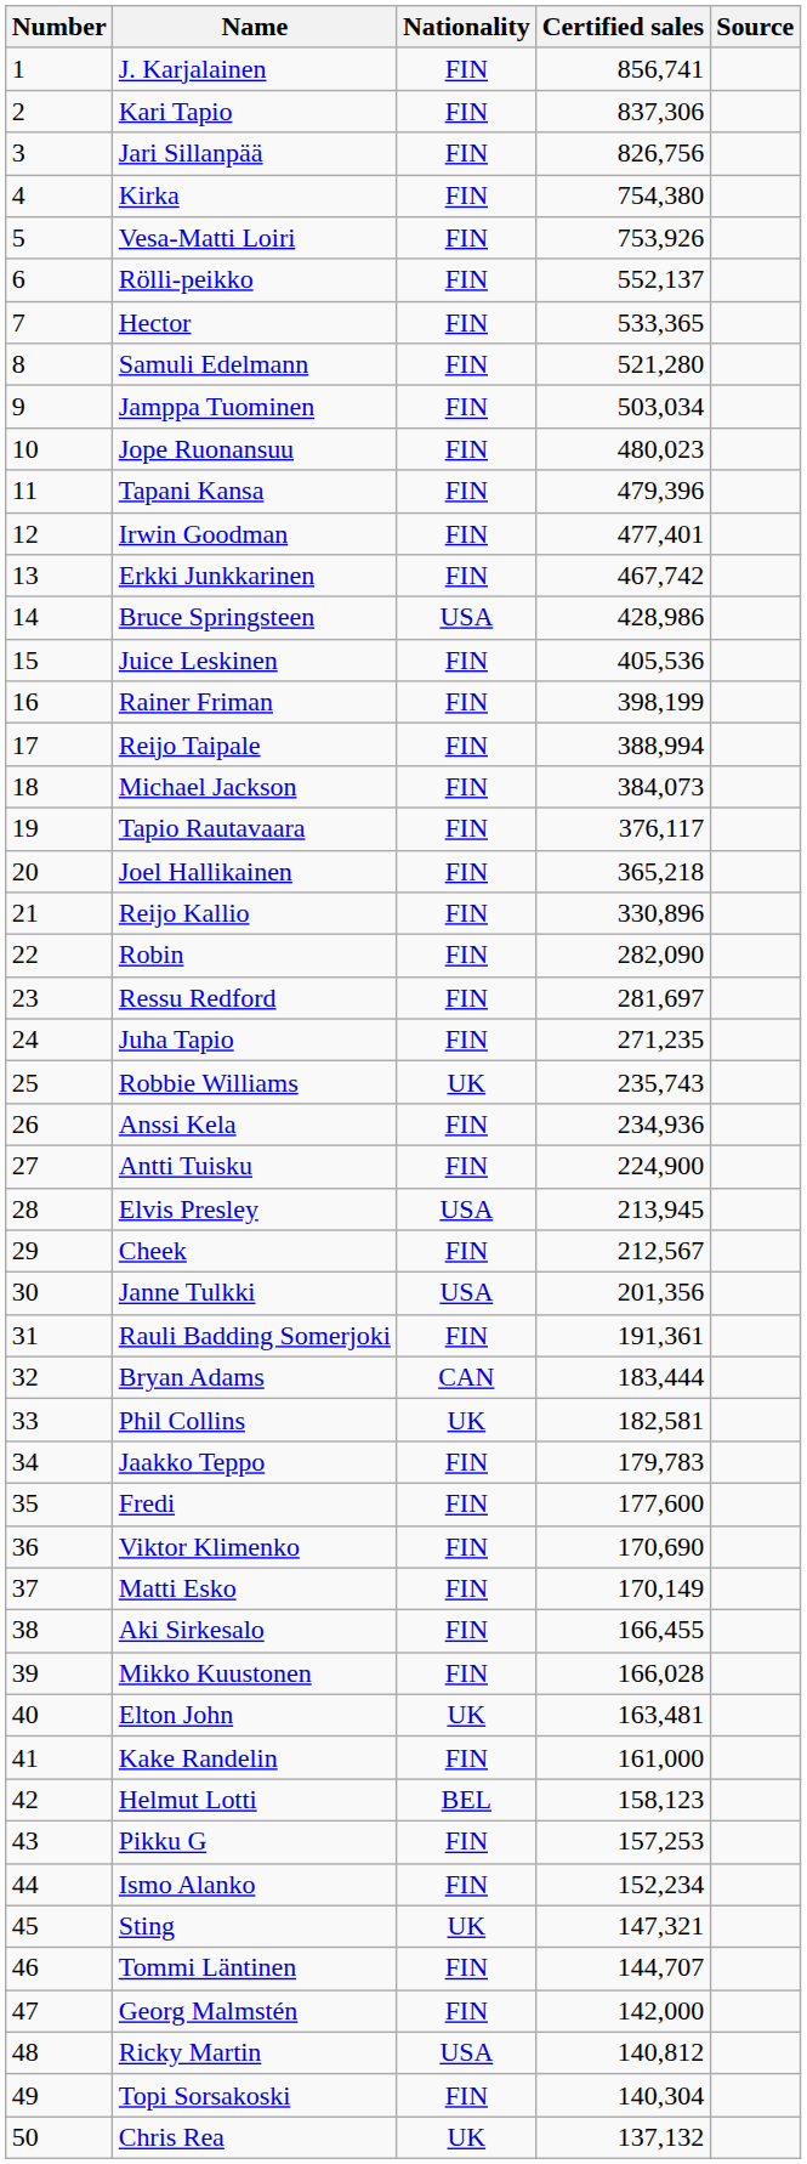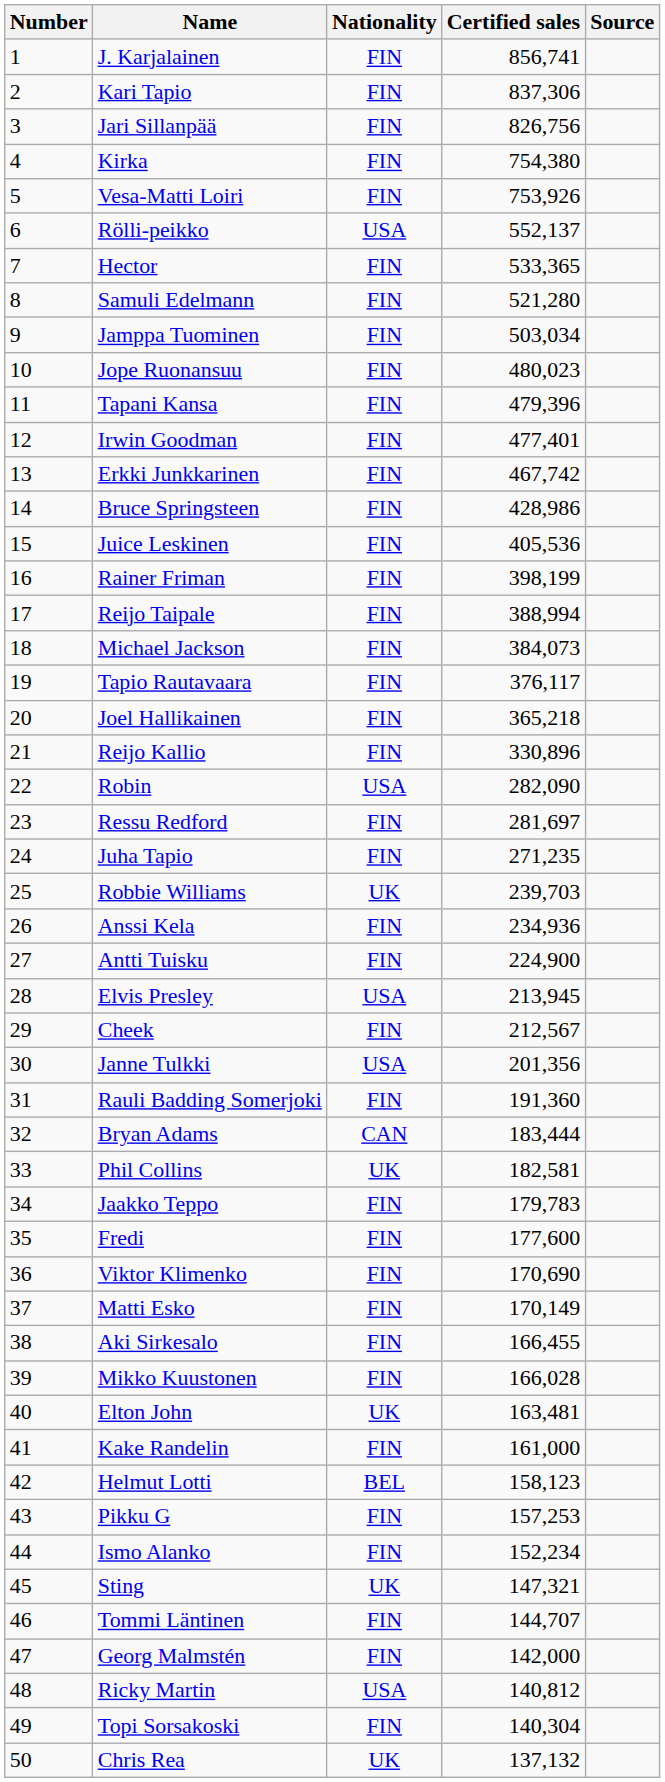Rölli-peikko | Nationality: FIN -> USA
Bruce Springsteen | Nationality: USA -> FIN
Robin | Nationality: FIN -> USA
Robbie Williams | Certified sales: 235,743 -> 239,703
Rauli Badding Somerjoki | Certified sales: 191,361 -> 191,360
